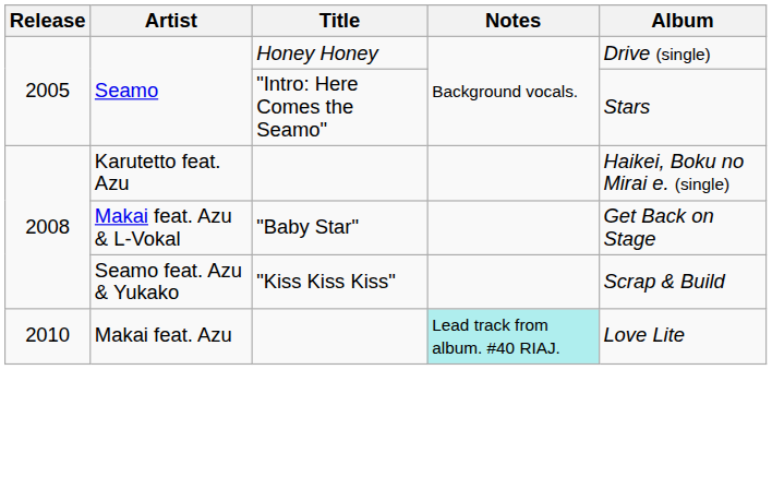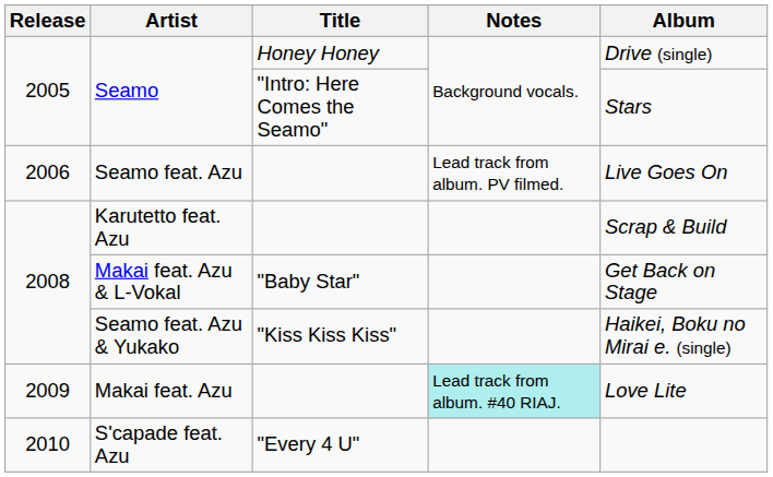+ row: 2006 | Seamo feat. Azu | Lead track from album. PV filmed. | Live Goes On
Karutetto feat. Azu | Album: Haikei, Boku no Mirai e. (single) -> Scrap & Build
Seamo feat. Azu & Yukako | Album: Scrap & Build -> Haikei, Boku no Mirai e. (single)
Makai feat. Azu | Release: 2010 -> 2009
+ row: 2010 | S'capade feat. Azu | "Every 4 U"
